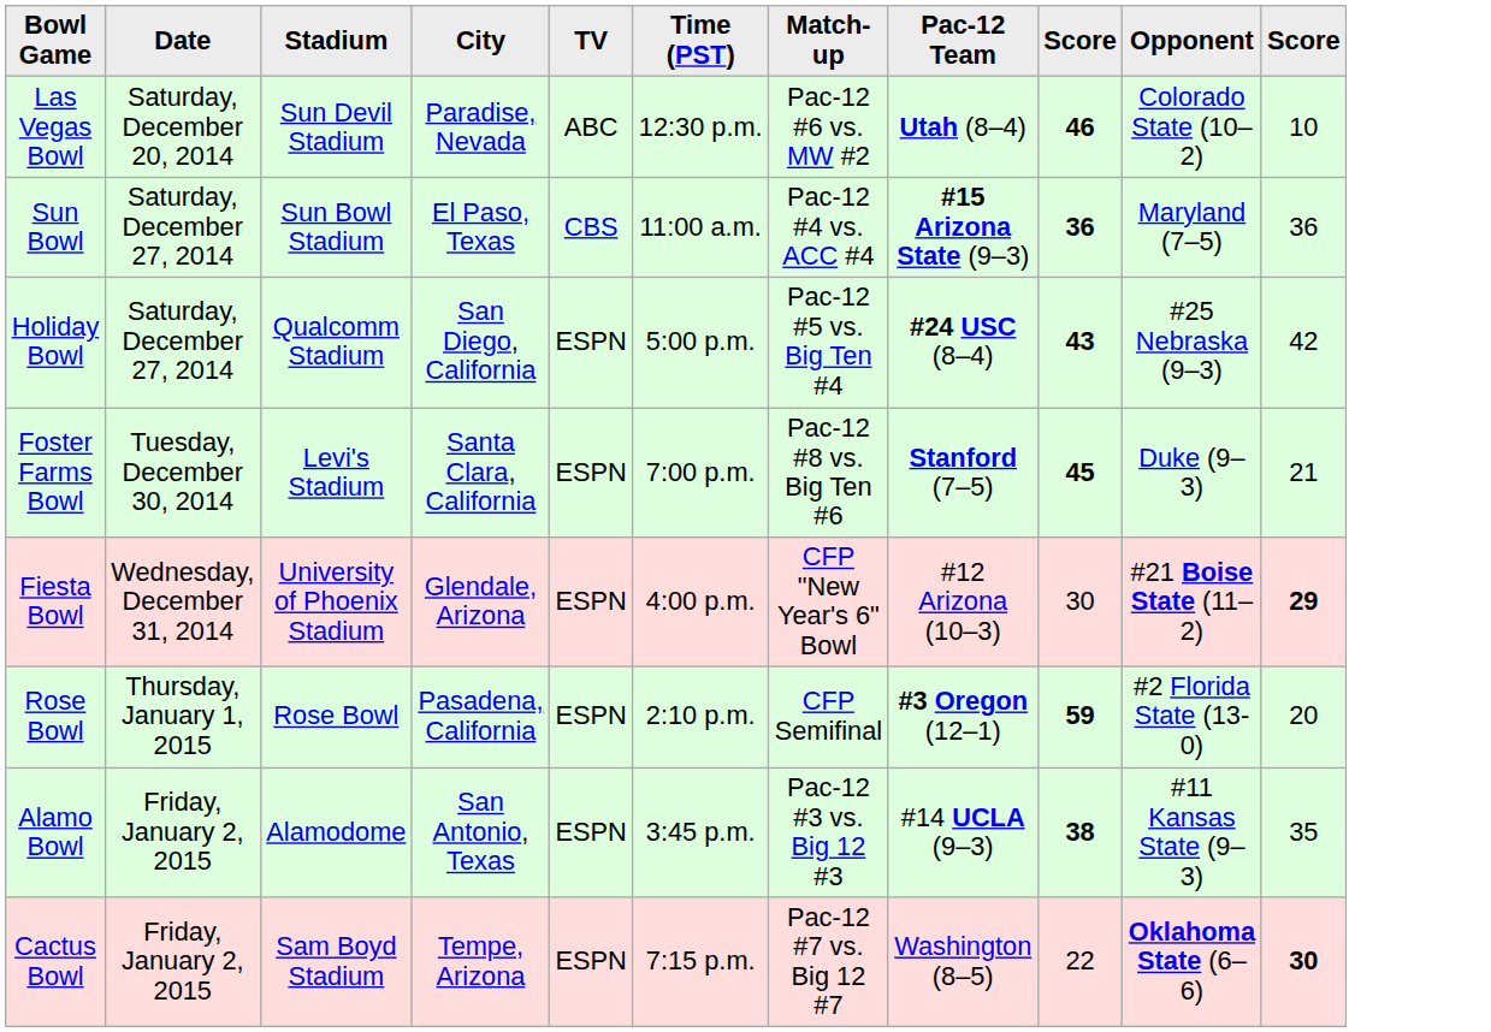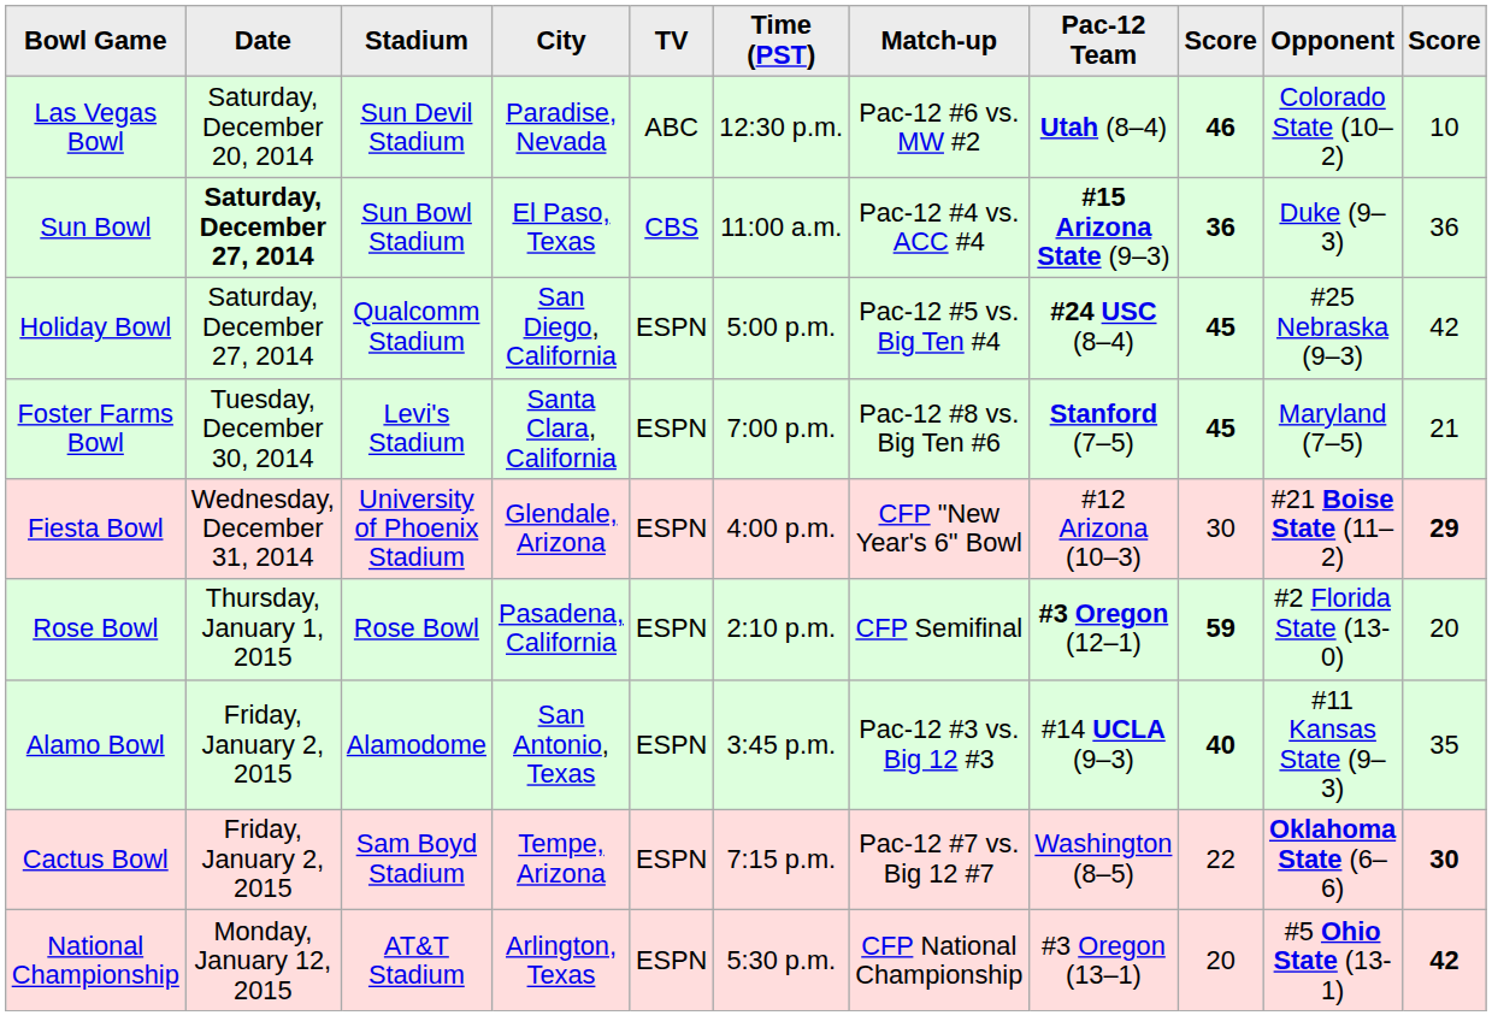Sun Bowl | column 2: normal -> bold
Sun Bowl | column 10: Maryland (7–5) -> Duke (9–3)
Holiday Bowl | column 9: 43 -> 45
Foster Farms Bowl | column 10: Duke (9–3) -> Maryland (7–5)
Alamo Bowl | column 9: 38 -> 40
+ row: National Championship | Monday, January 12, 2015 | AT&T Stadium | Arlington, Texas | ESPN | 5:30 p.m. | CFP National Championship | #3 Oregon (13–1) | 20 | #5 Ohio State (13-1) | 42
